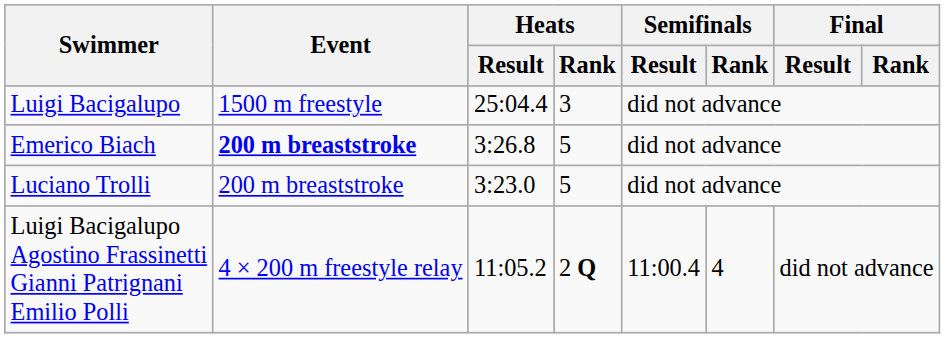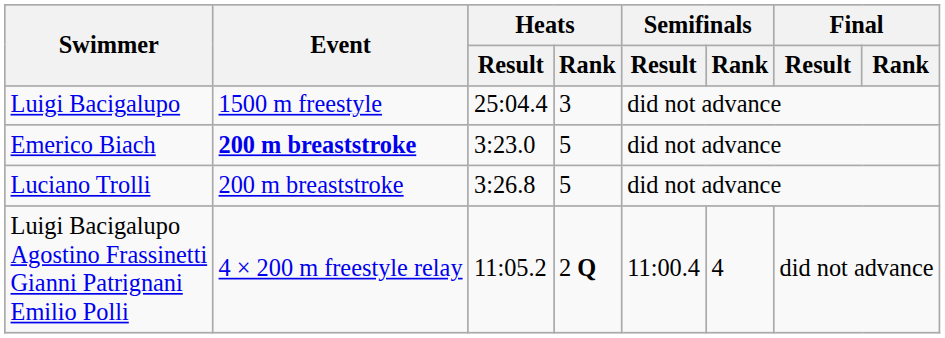Emerico Biach | Heats / Result: 3:26.8 -> 3:23.0
Luciano Trolli | Heats / Result: 3:23.0 -> 3:26.8
